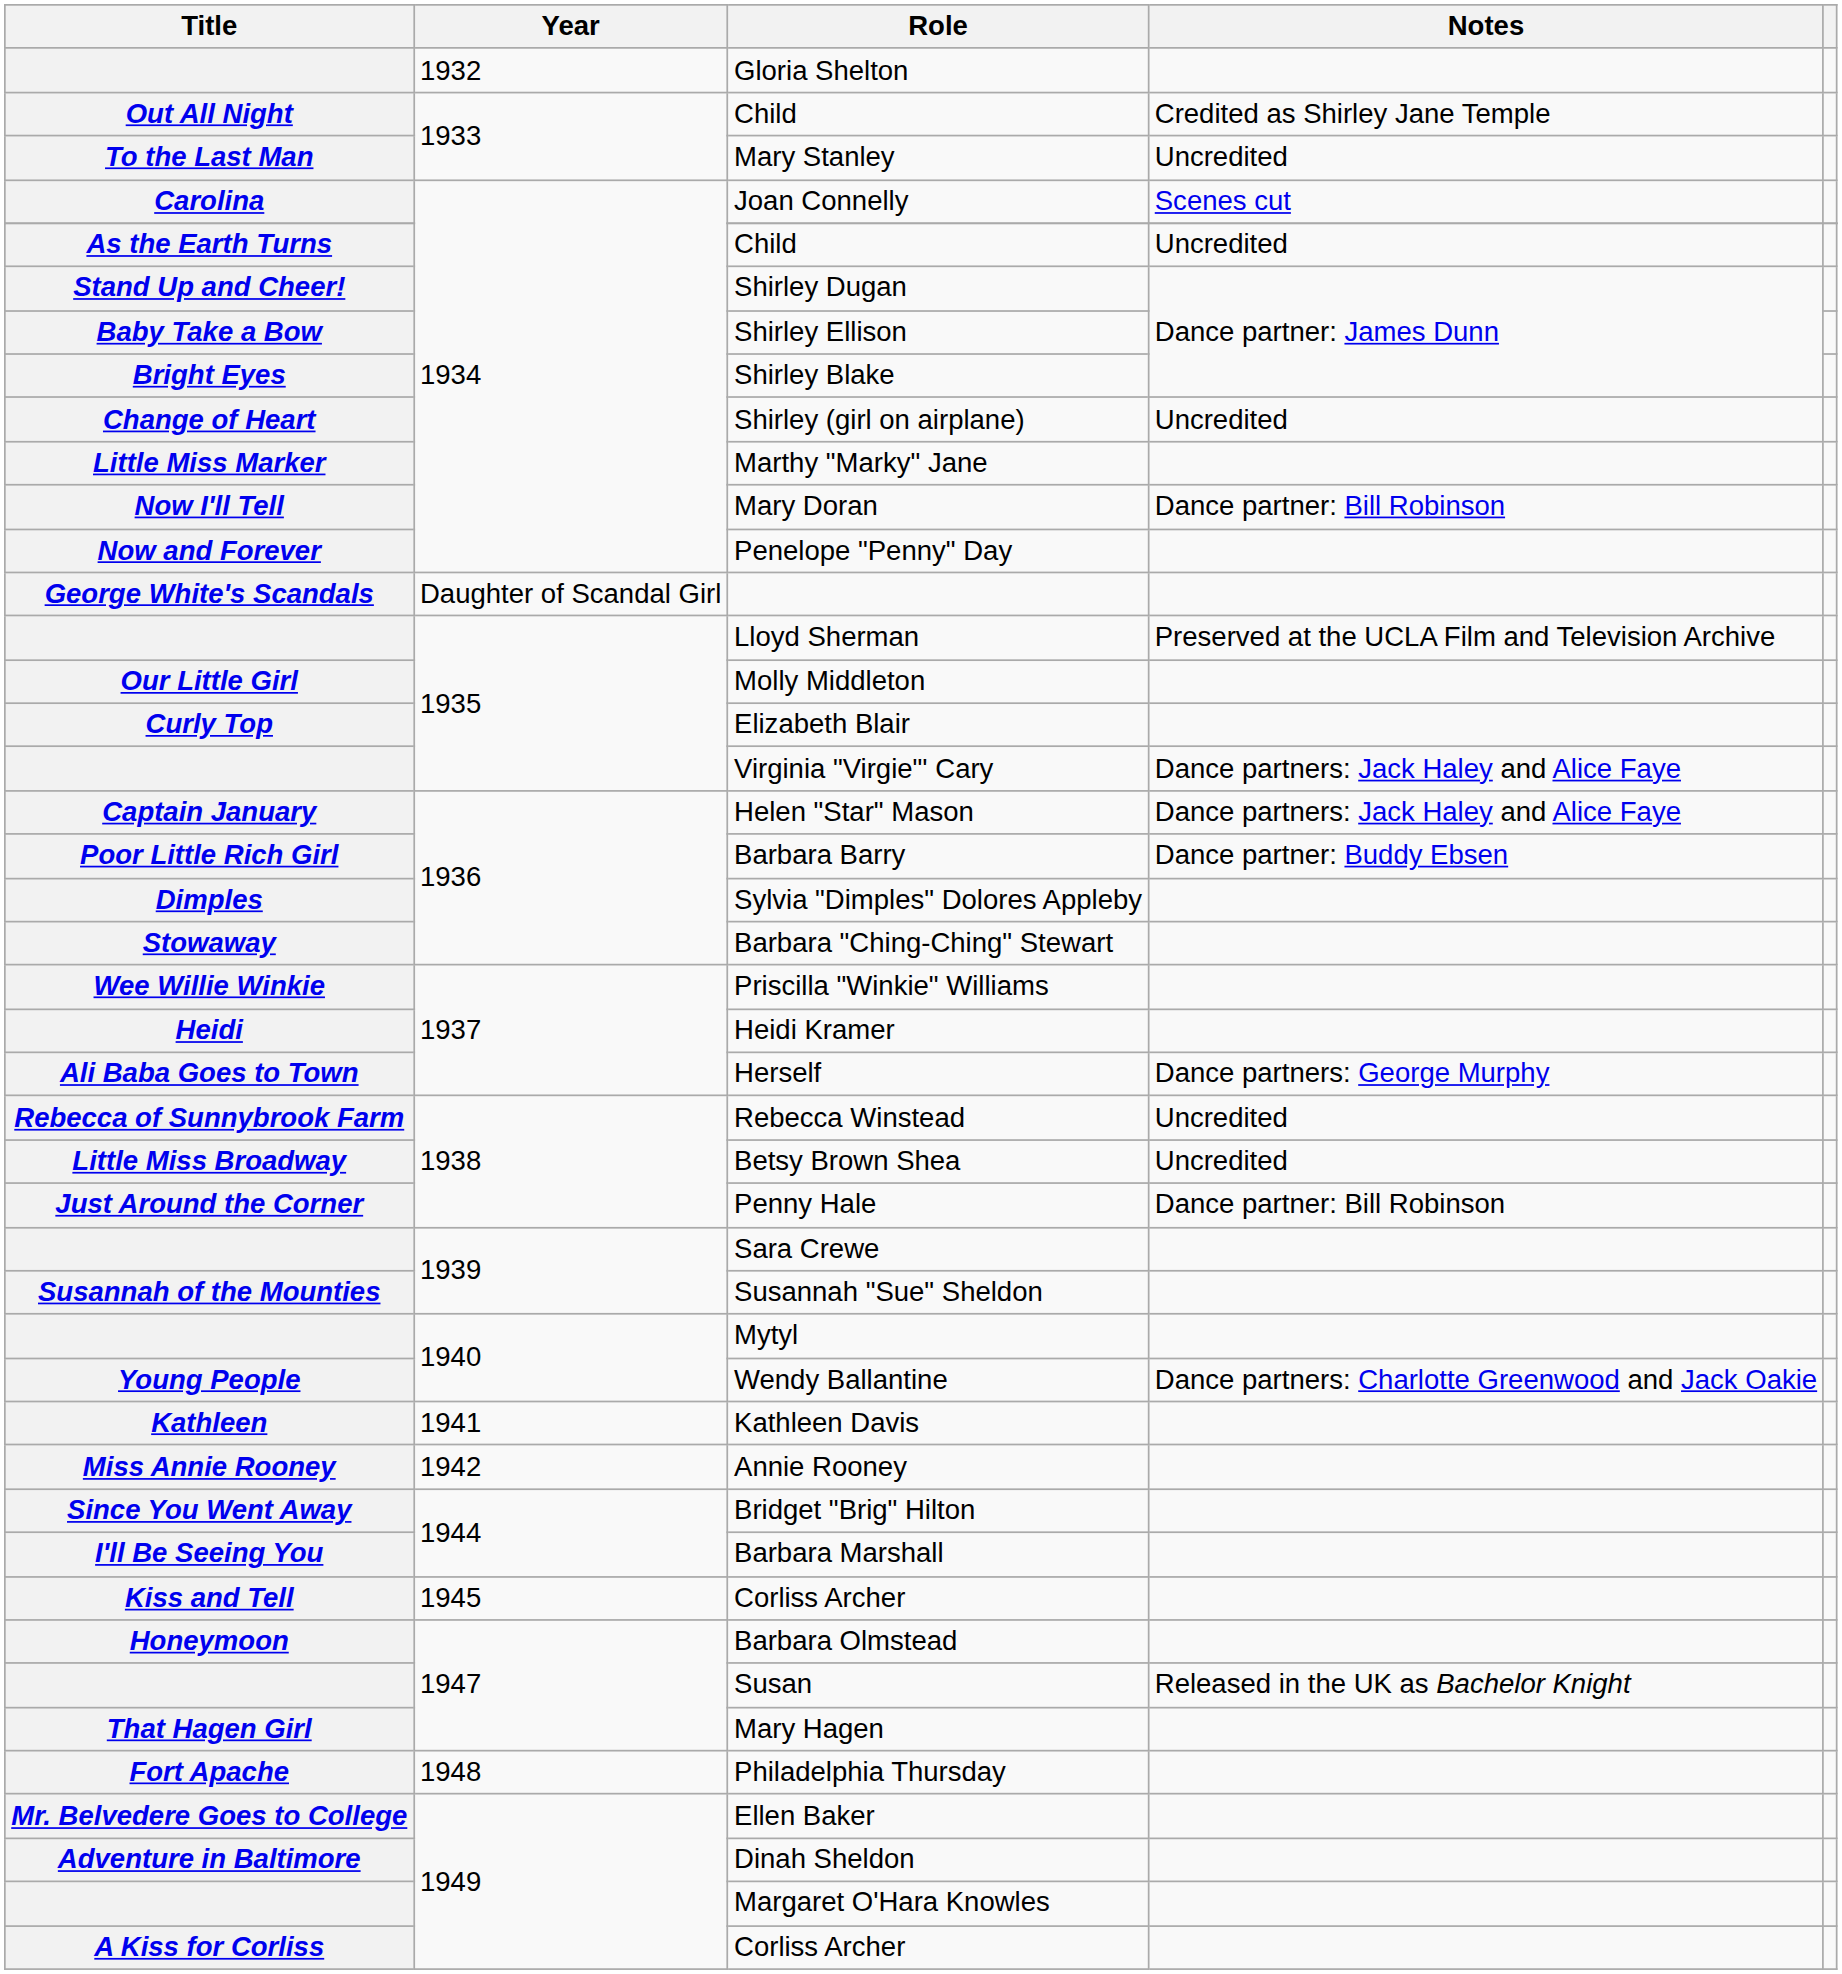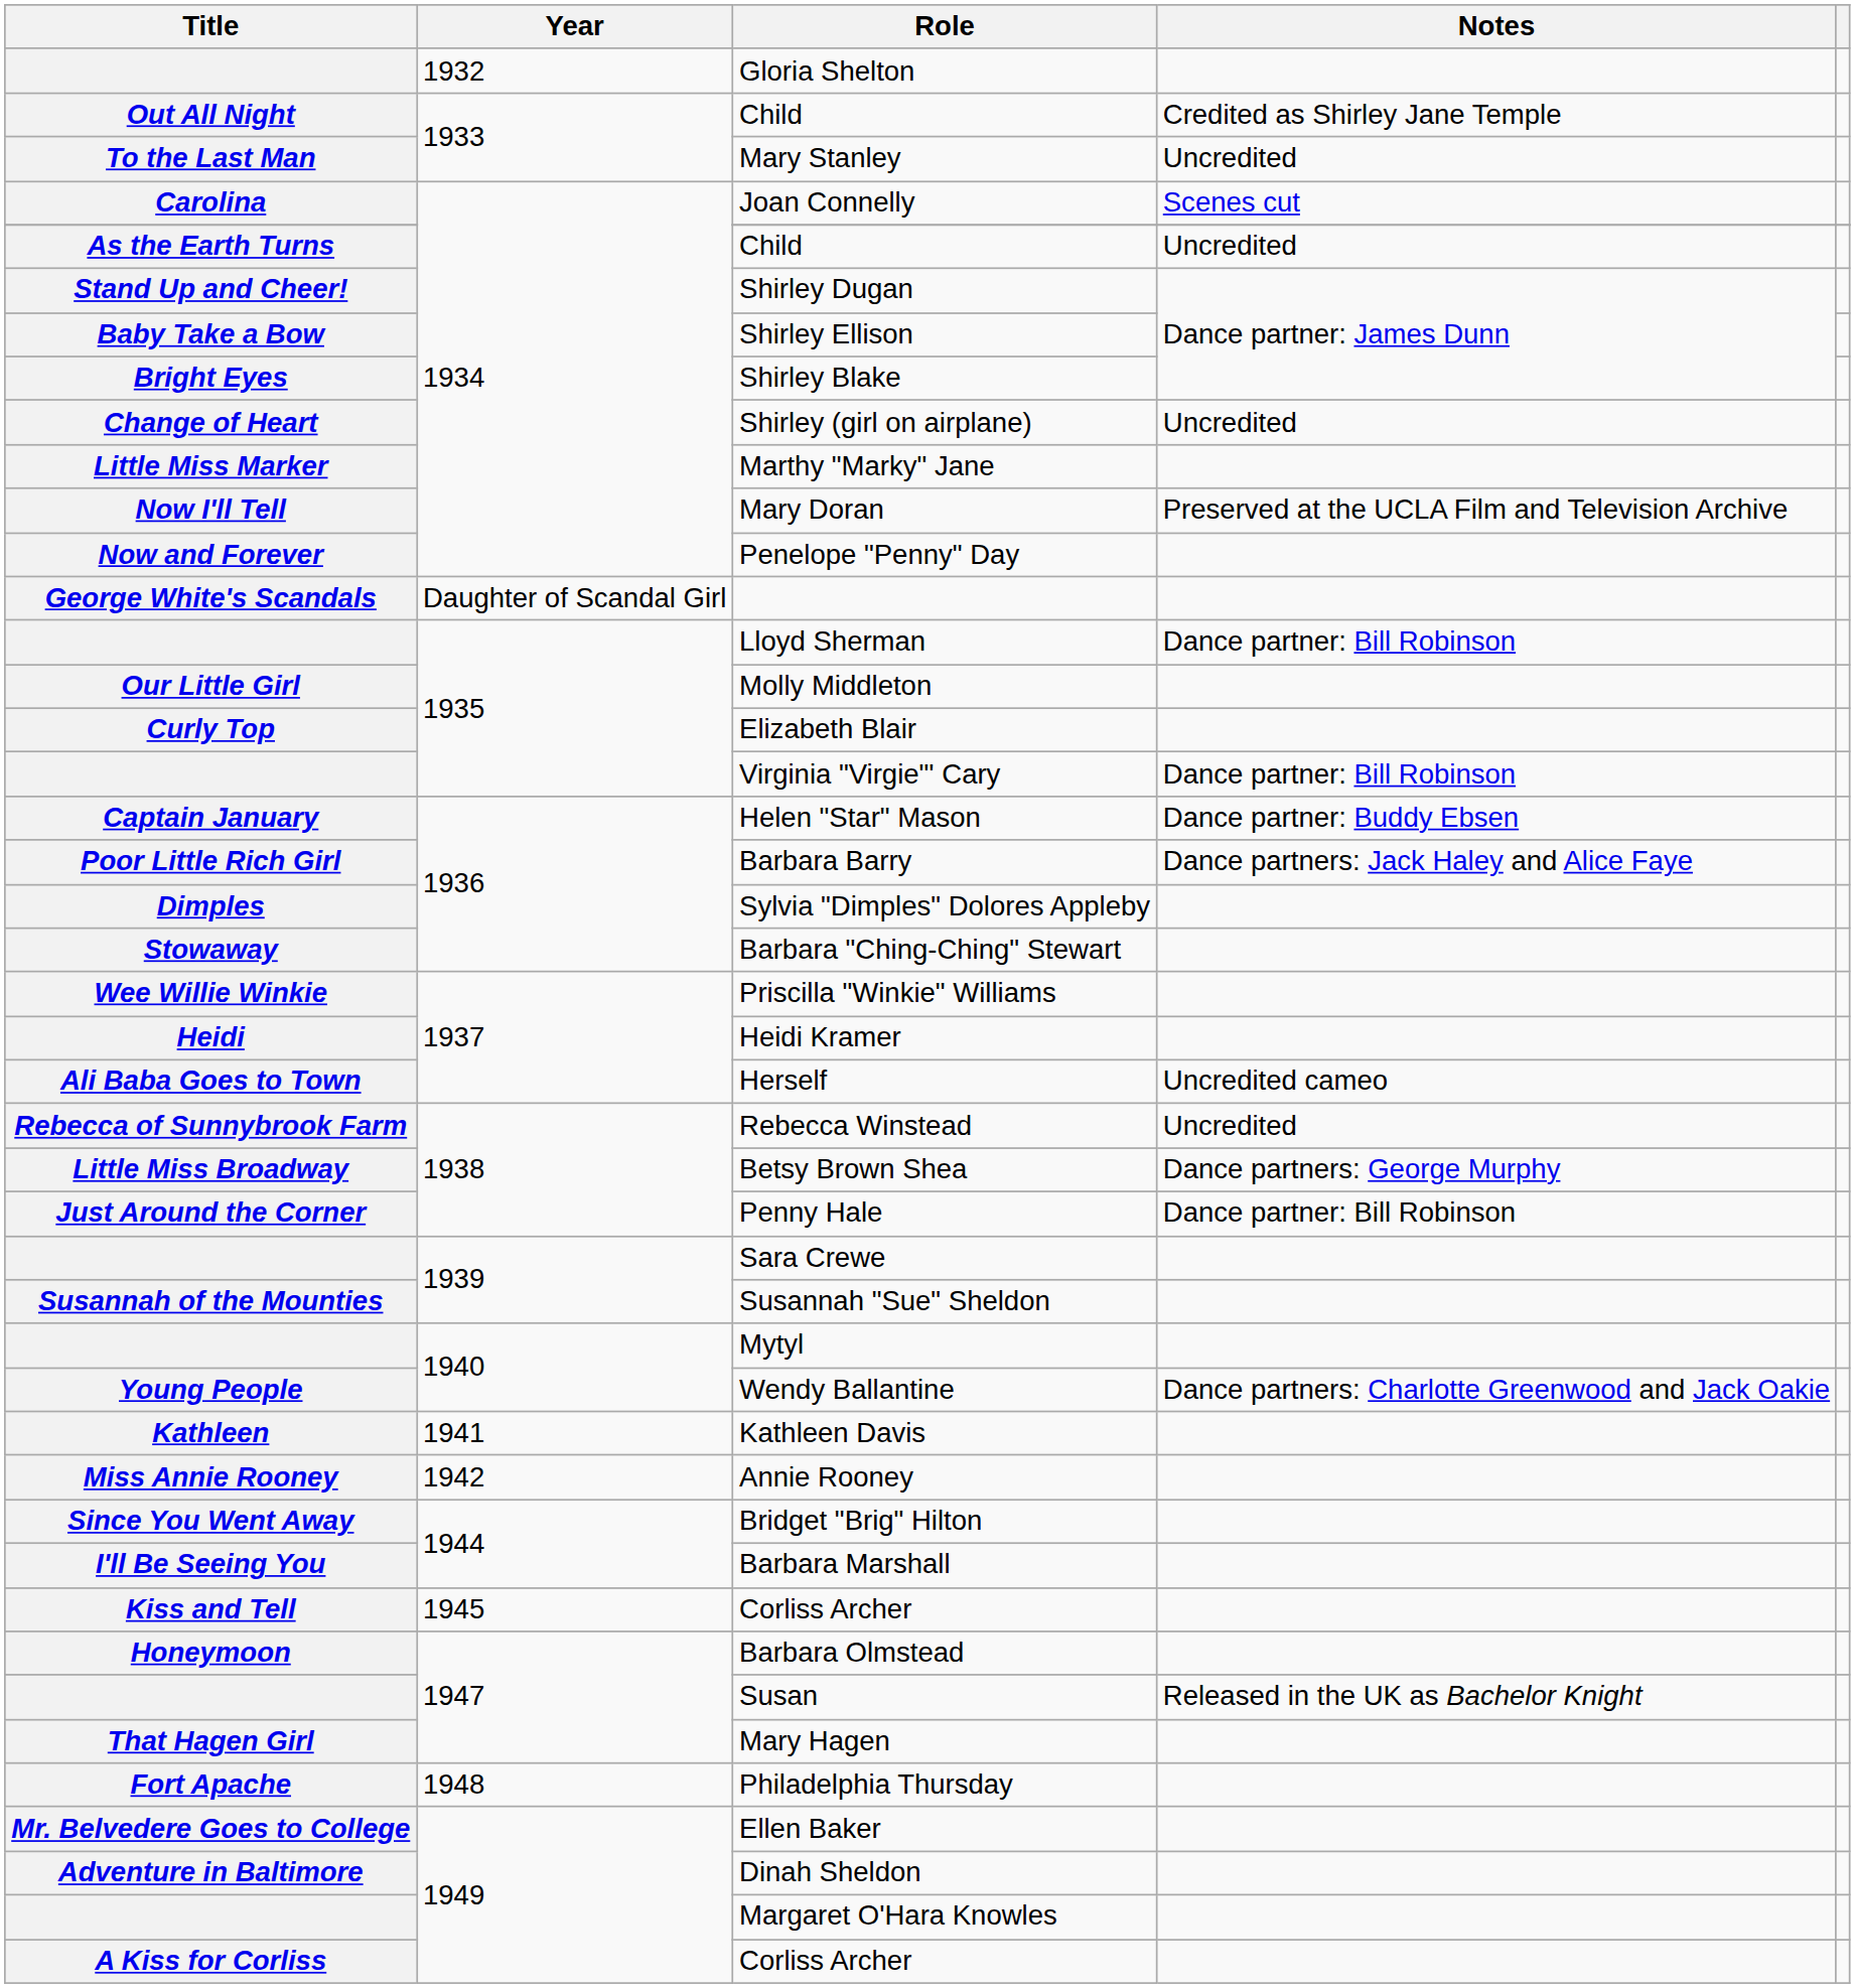Mary Doran | Notes: Dance partner: Bill Robinson -> Preserved at the UCLA Film and Television Archive
Lloyd Sherman | Notes: Preserved at the UCLA Film and Television Archive -> Dance partner: Bill Robinson
Virginia "Virgie"' Cary | Notes: Dance partners: Jack Haley and Alice Faye -> Dance partner: Bill Robinson
Helen "Star" Mason | Notes: Dance partners: Jack Haley and Alice Faye -> Dance partner: Buddy Ebsen
Barbara Barry | Notes: Dance partner: Buddy Ebsen -> Dance partners: Jack Haley and Alice Faye
Herself | Notes: Dance partners: George Murphy -> Uncredited cameo
Betsy Brown Shea | Notes: Uncredited -> Dance partners: George Murphy
